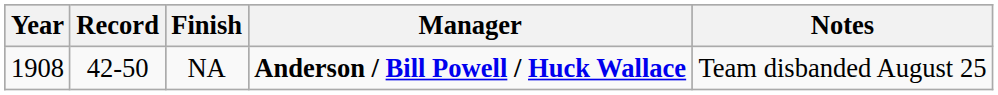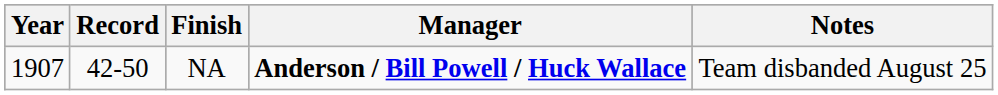NA | Year: 1908 -> 1907
